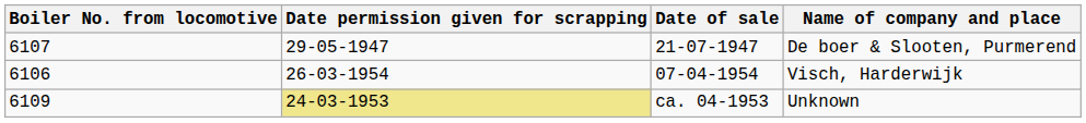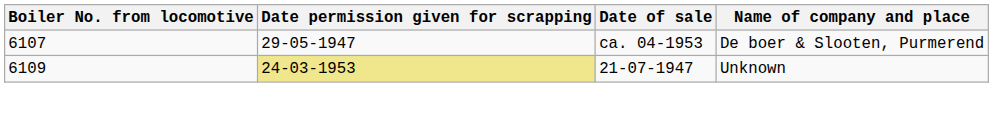De boer & Slooten, Purmerend | Date of sale: 21-07-1947 -> ca. 04-1953
- row: 6106 | 26-03-1954 | 07-04-1954 | Visch, Harderwijk
Unknown | Date of sale: ca. 04-1953 -> 21-07-1947
